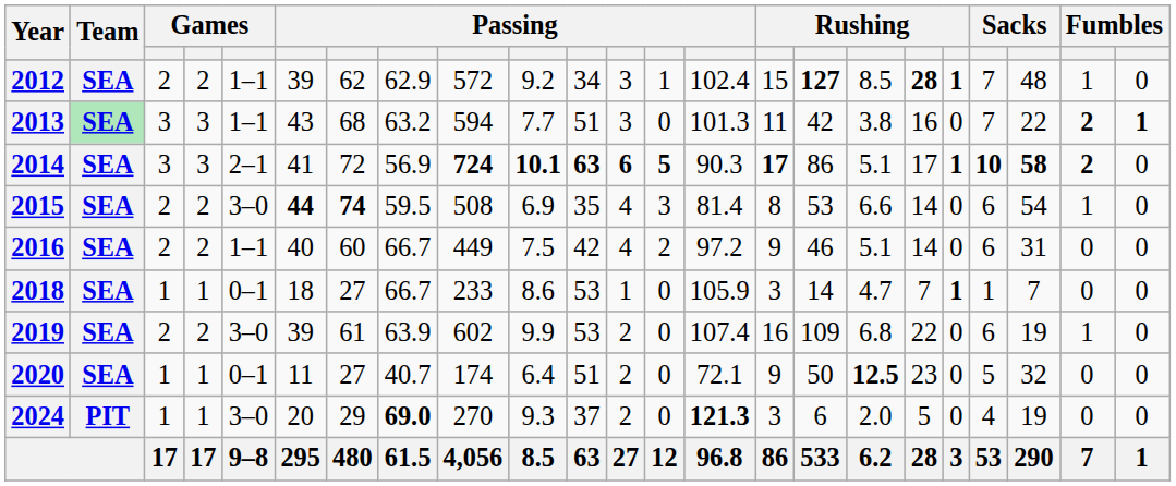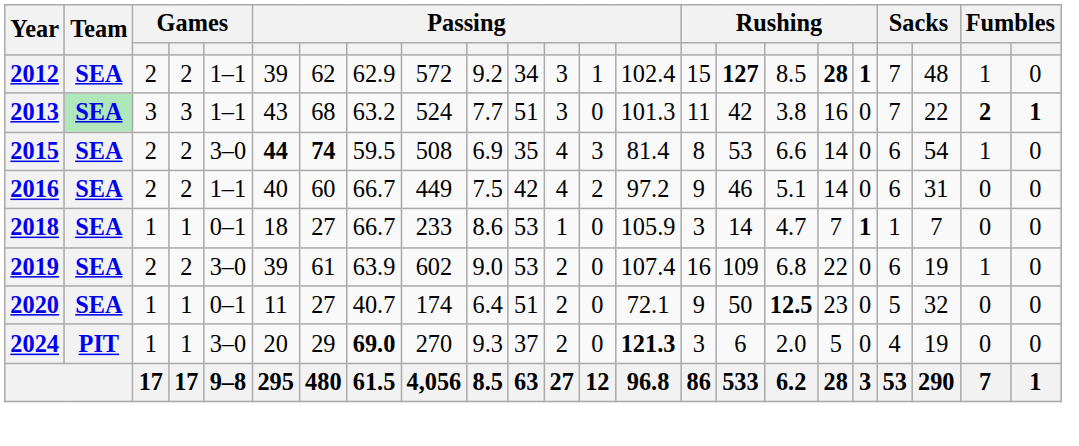2013 | column 9: 594 -> 524
- row: 2014 | SEA | 3 | 3 | 2–1 | 41 | 72 | 56.9 | 724 | 10.1 | 63 | 6 | 5 | 90.3 | 17 | 86 | 5.1 | 17 | 1 | 10 | 58 | 2 | 0
2019 | column 10: 9.9 -> 9.0
